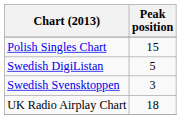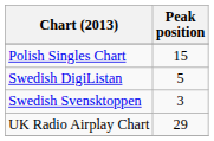UK Radio Airplay Chart | Peak position: 18 -> 29
